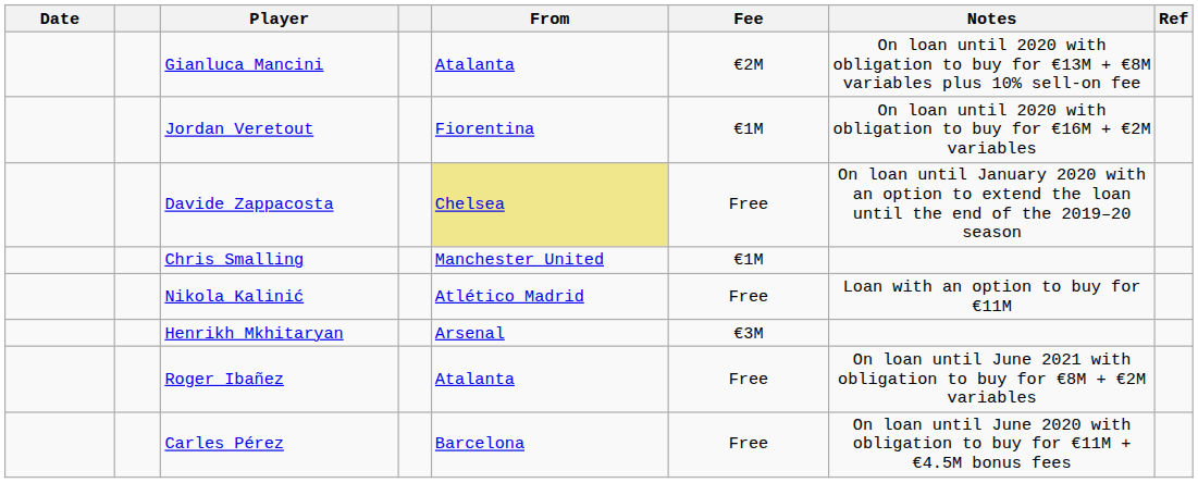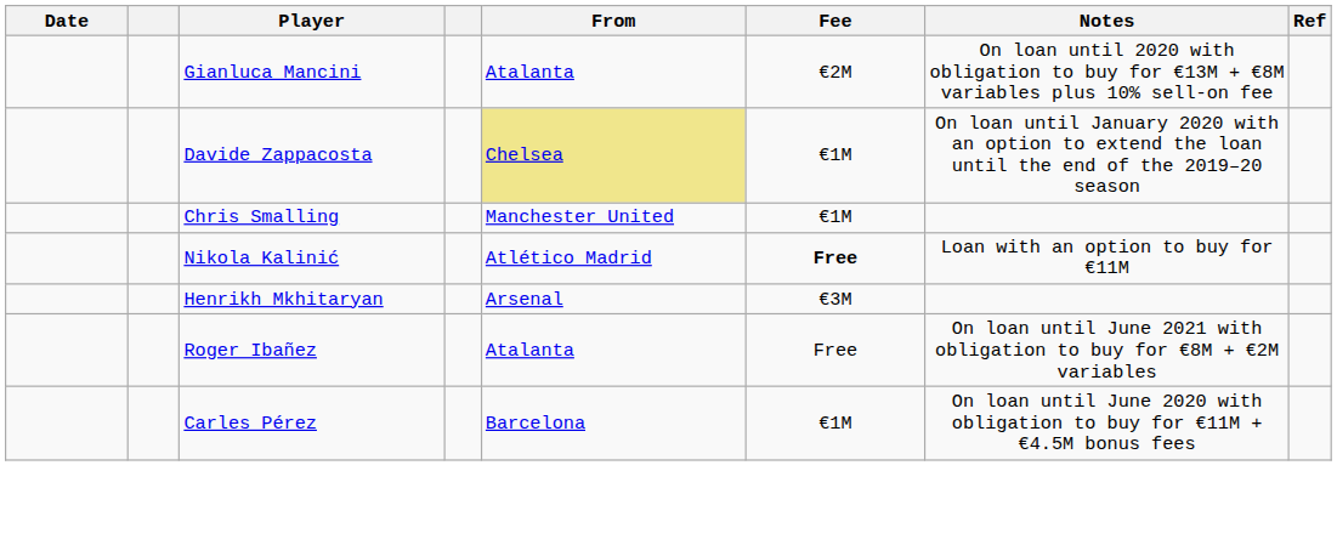- row: Jordan Veretout | Fiorentina | €1M | On loan until 2020 with obligation to buy for €16M + €2M variables
Davide Zappacosta | Fee: Free -> €1M
Nikola Kalinić | Fee: normal -> bold
Carles Pérez | Fee: Free -> €1M
